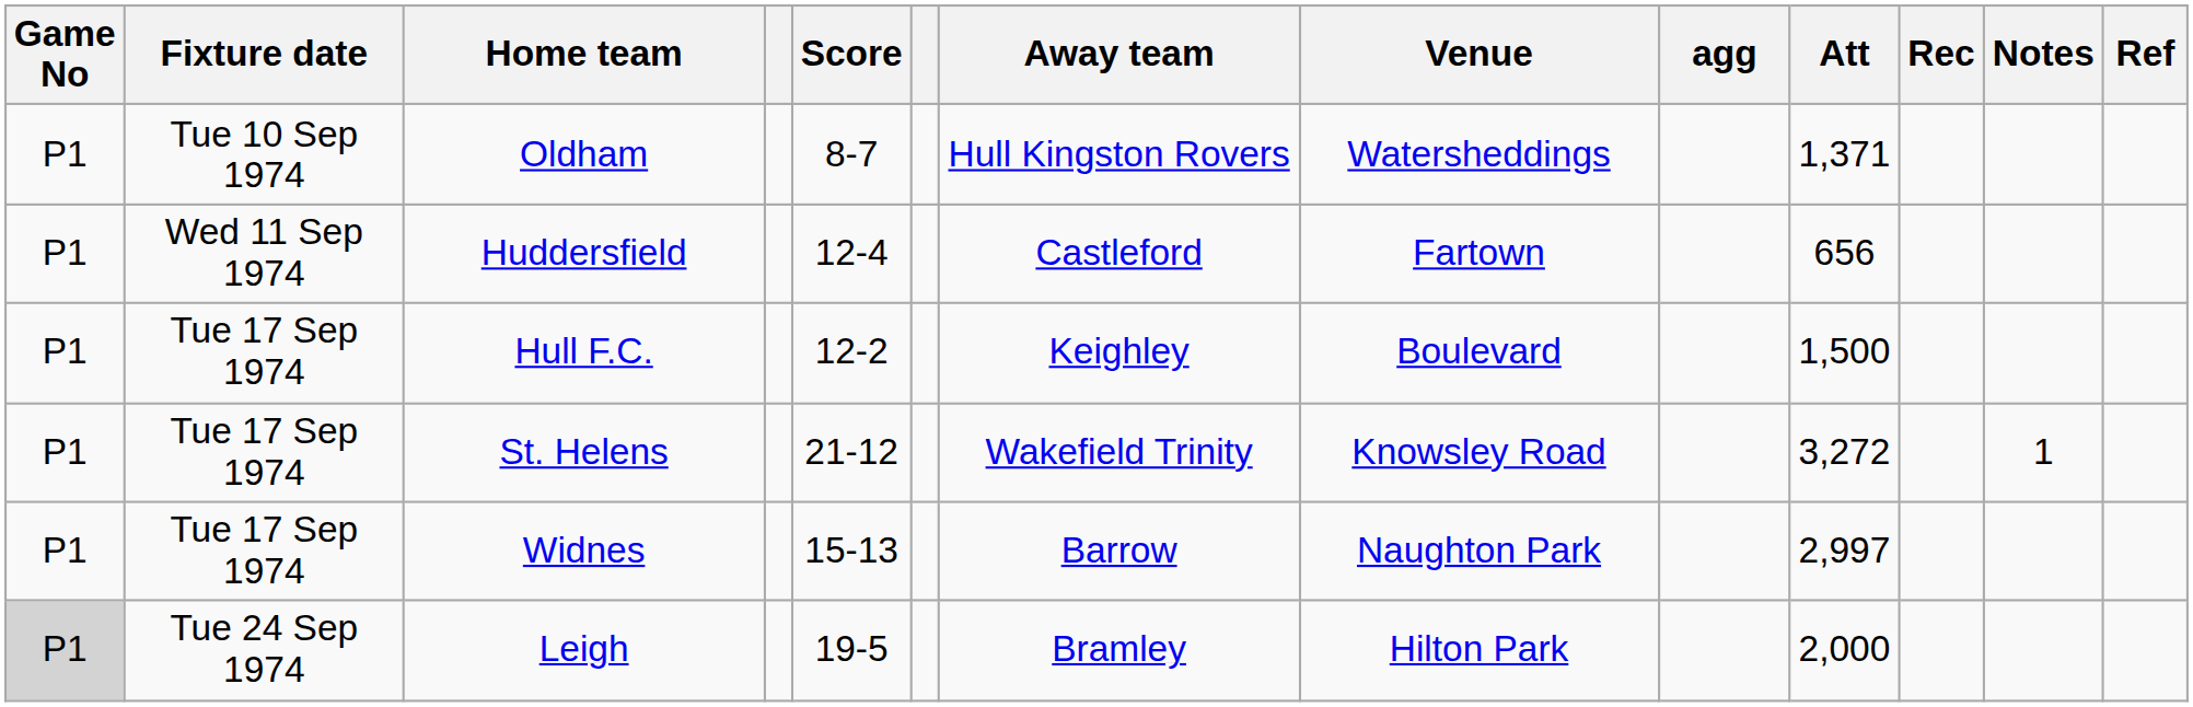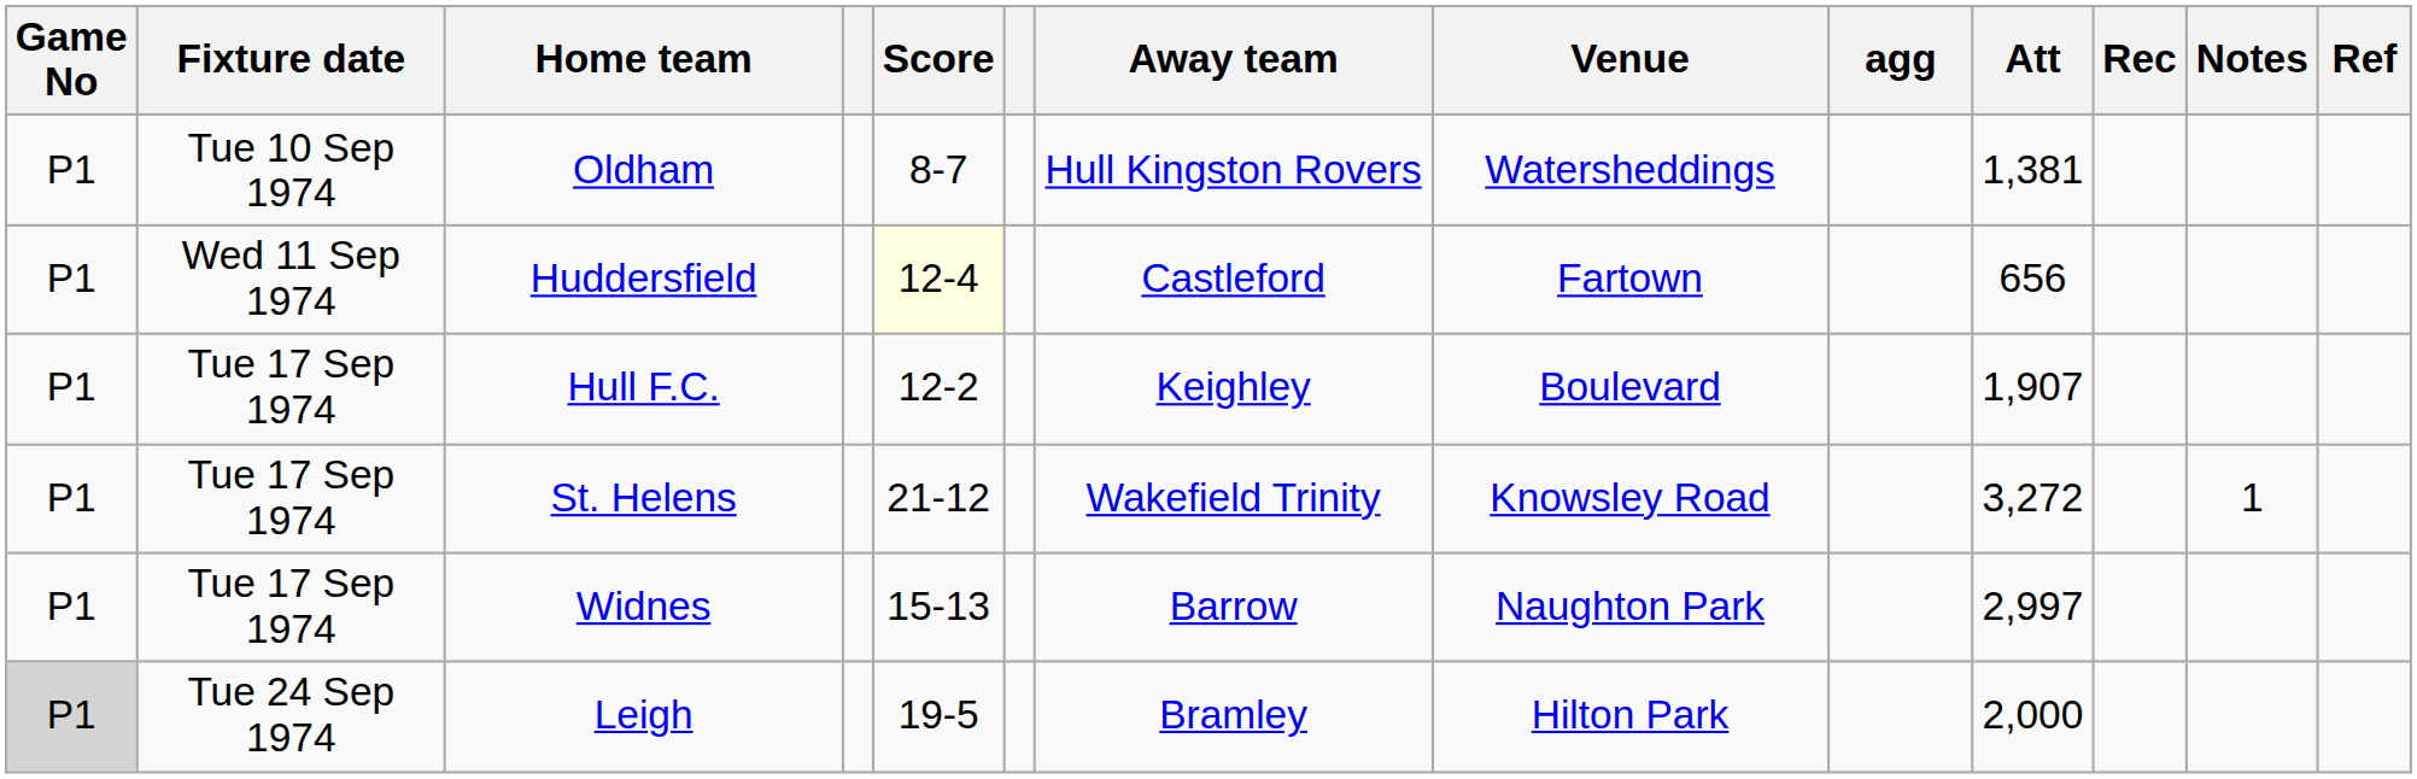Oldham | Att: 1,371 -> 1,381
Huddersfield | Score: no background -> lightyellow background
Hull F.C. | Att: 1,500 -> 1,907
